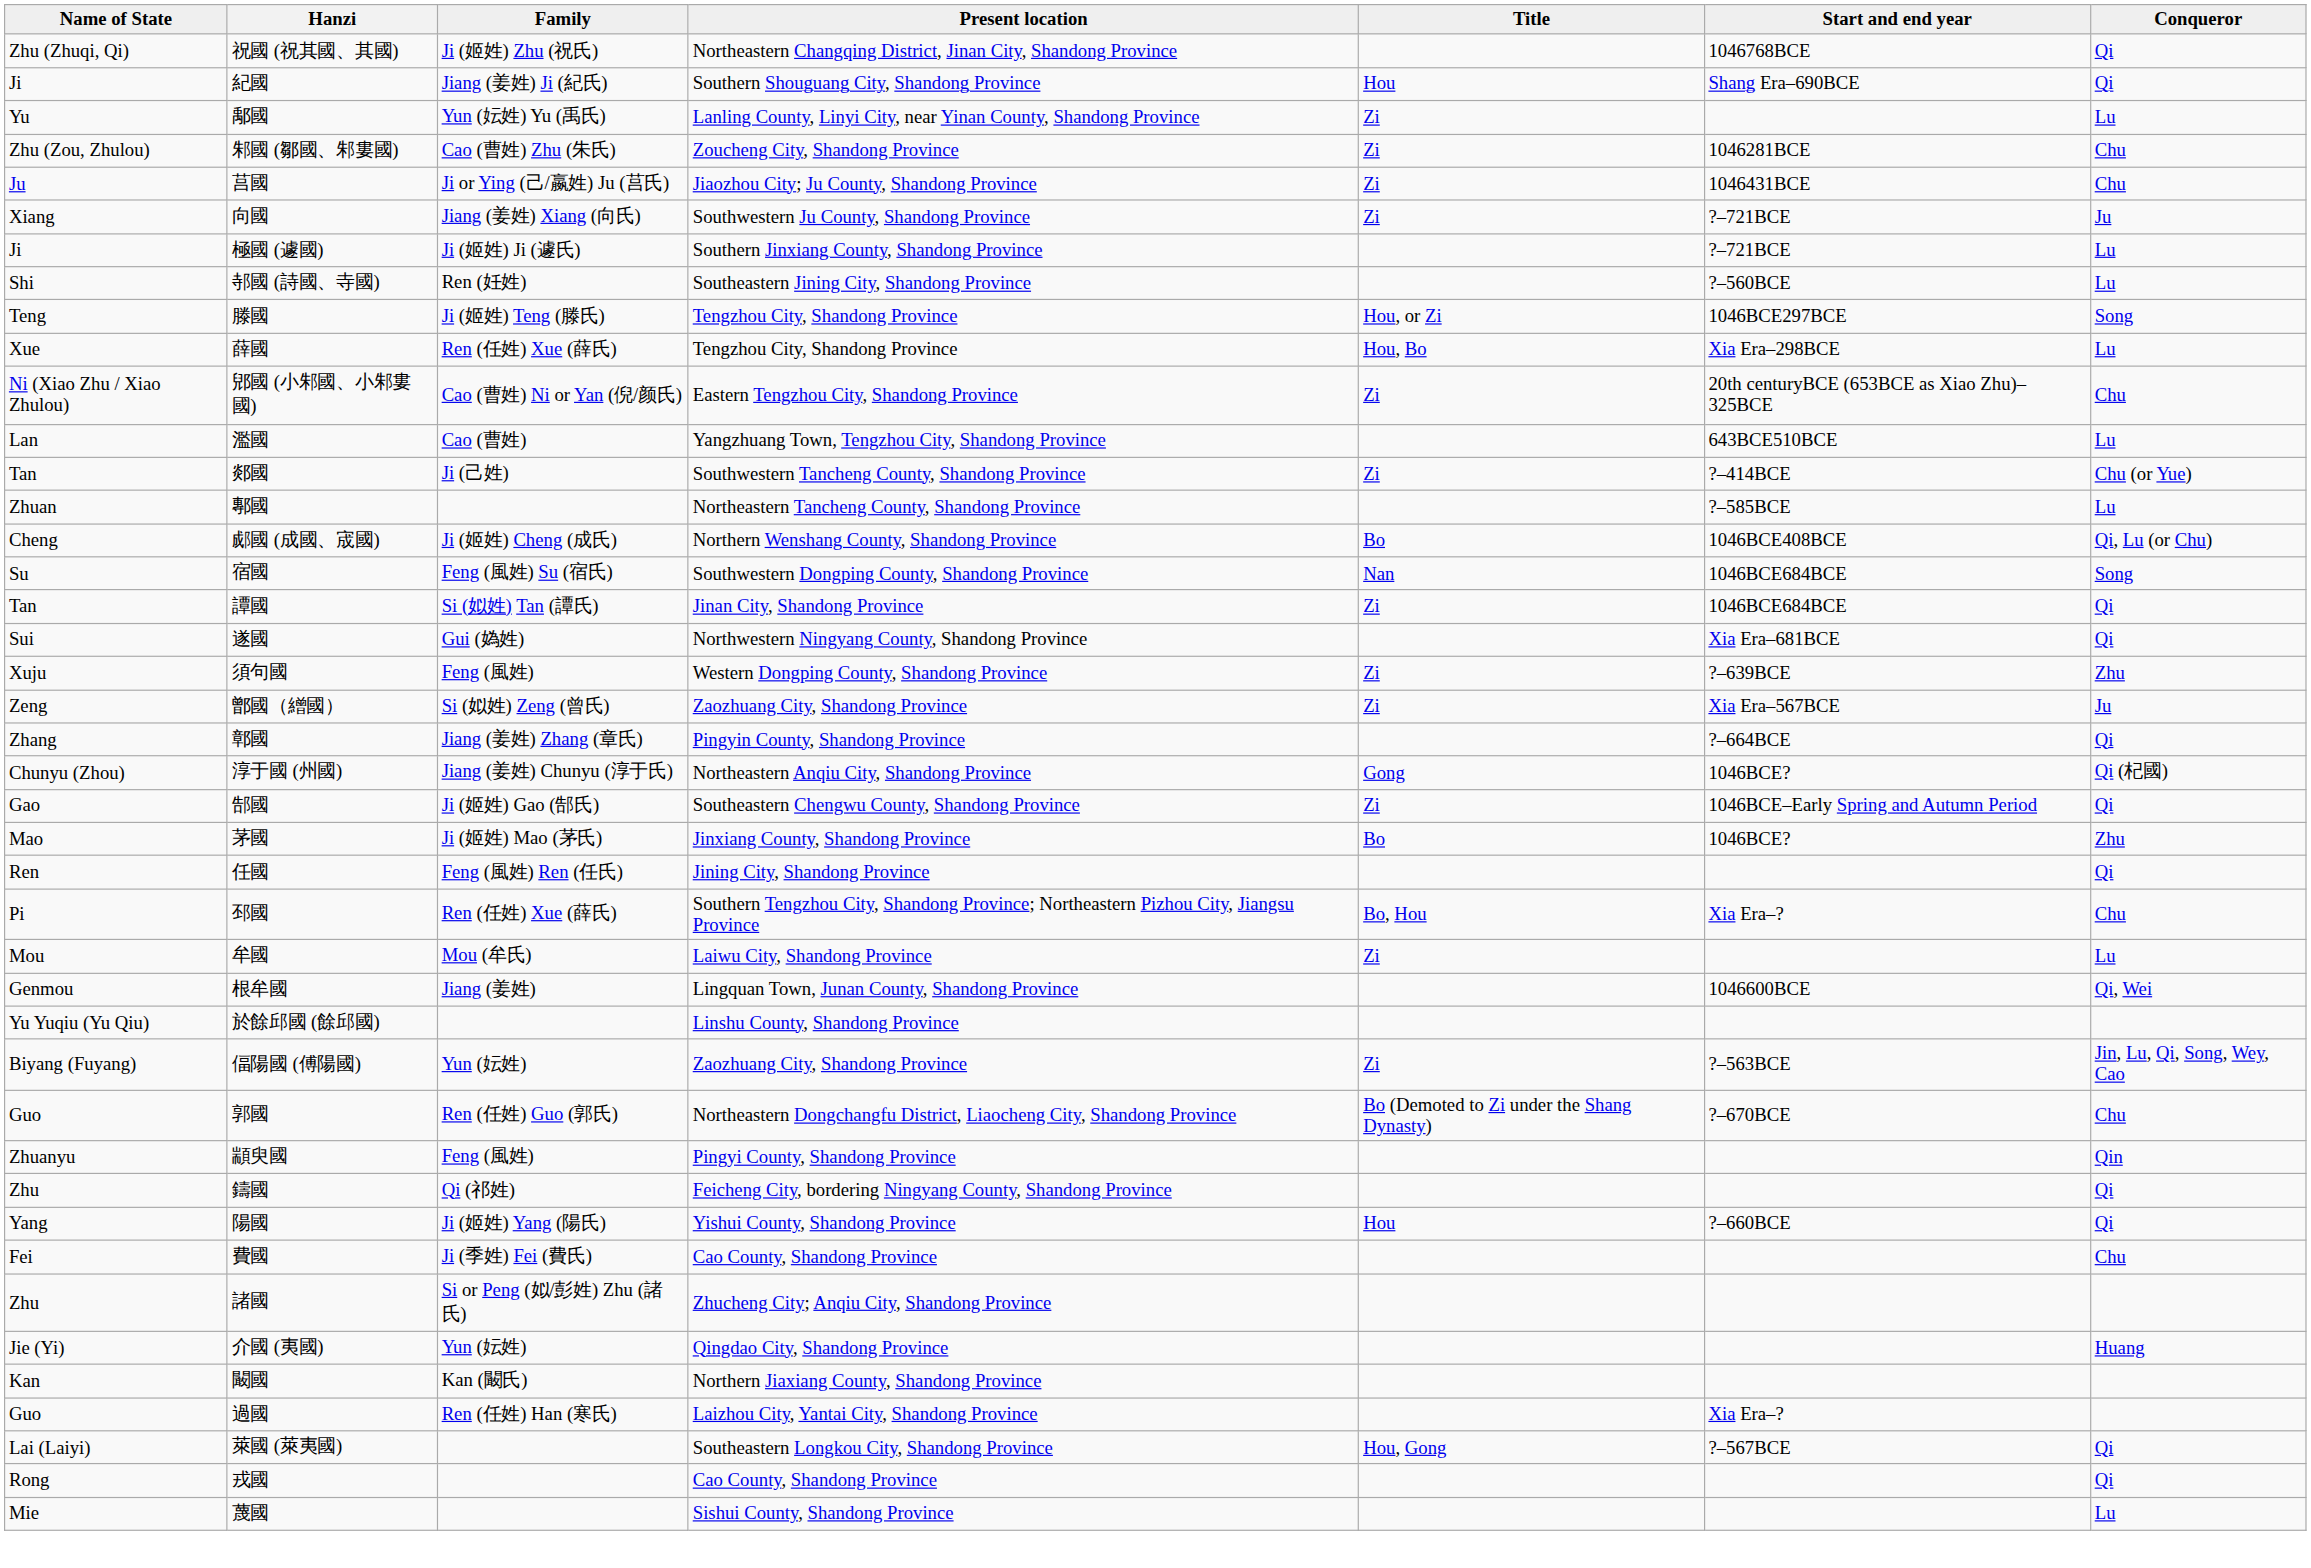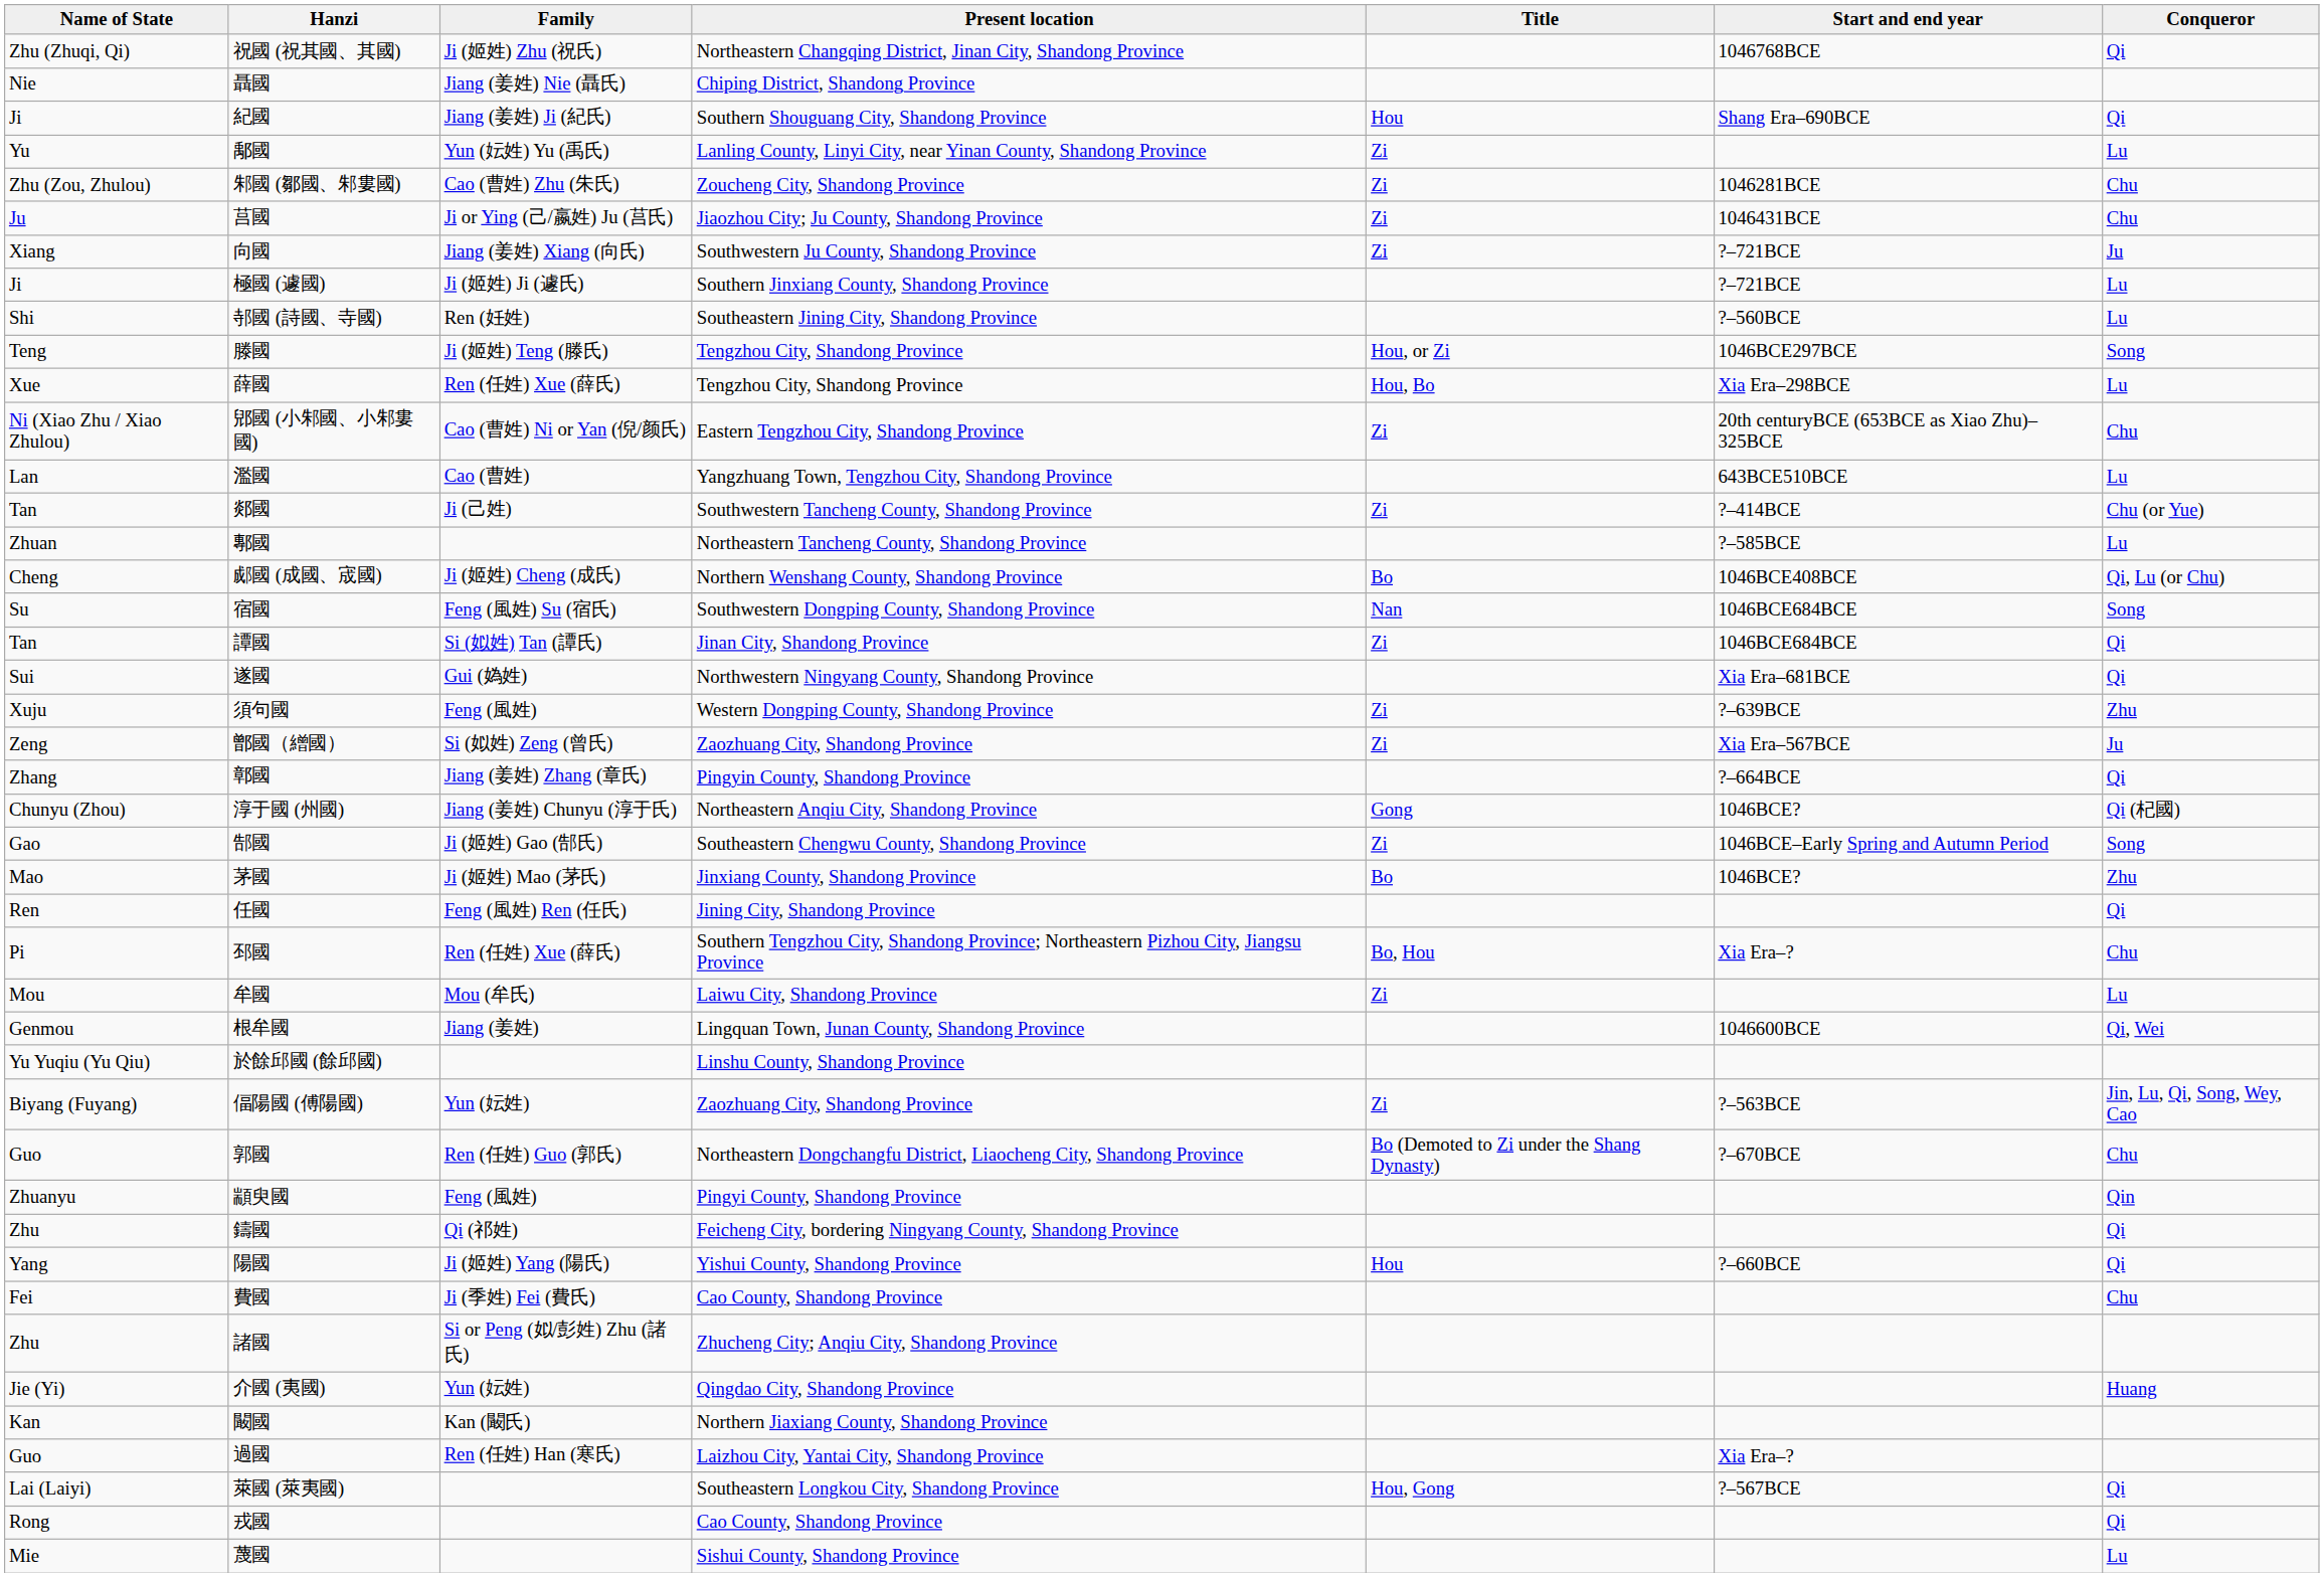+ row: Nie | 聶國 | Jiang (姜姓) Nie (聶氏) | Chiping District, Shandong Province
郜國 | Conqueror: Qi -> Song
